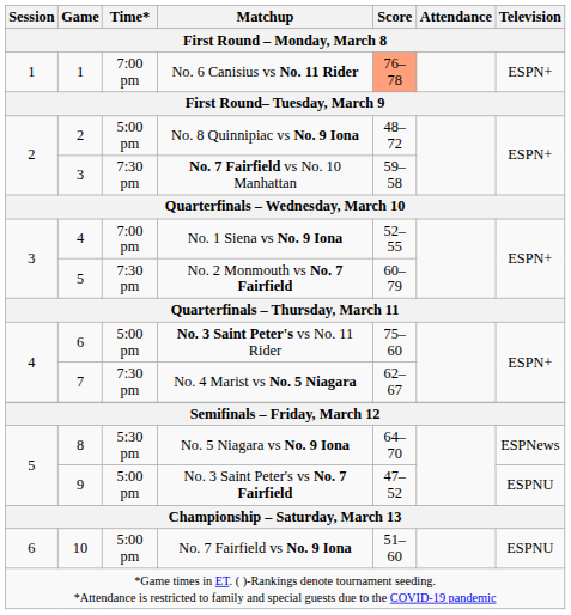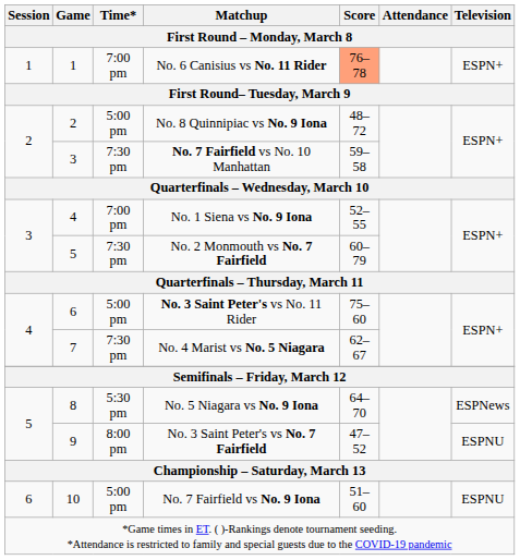No. 3 Saint Peter's vs No. 7 Fairfield | Time*: 5:00 pm -> 8:00 pm
